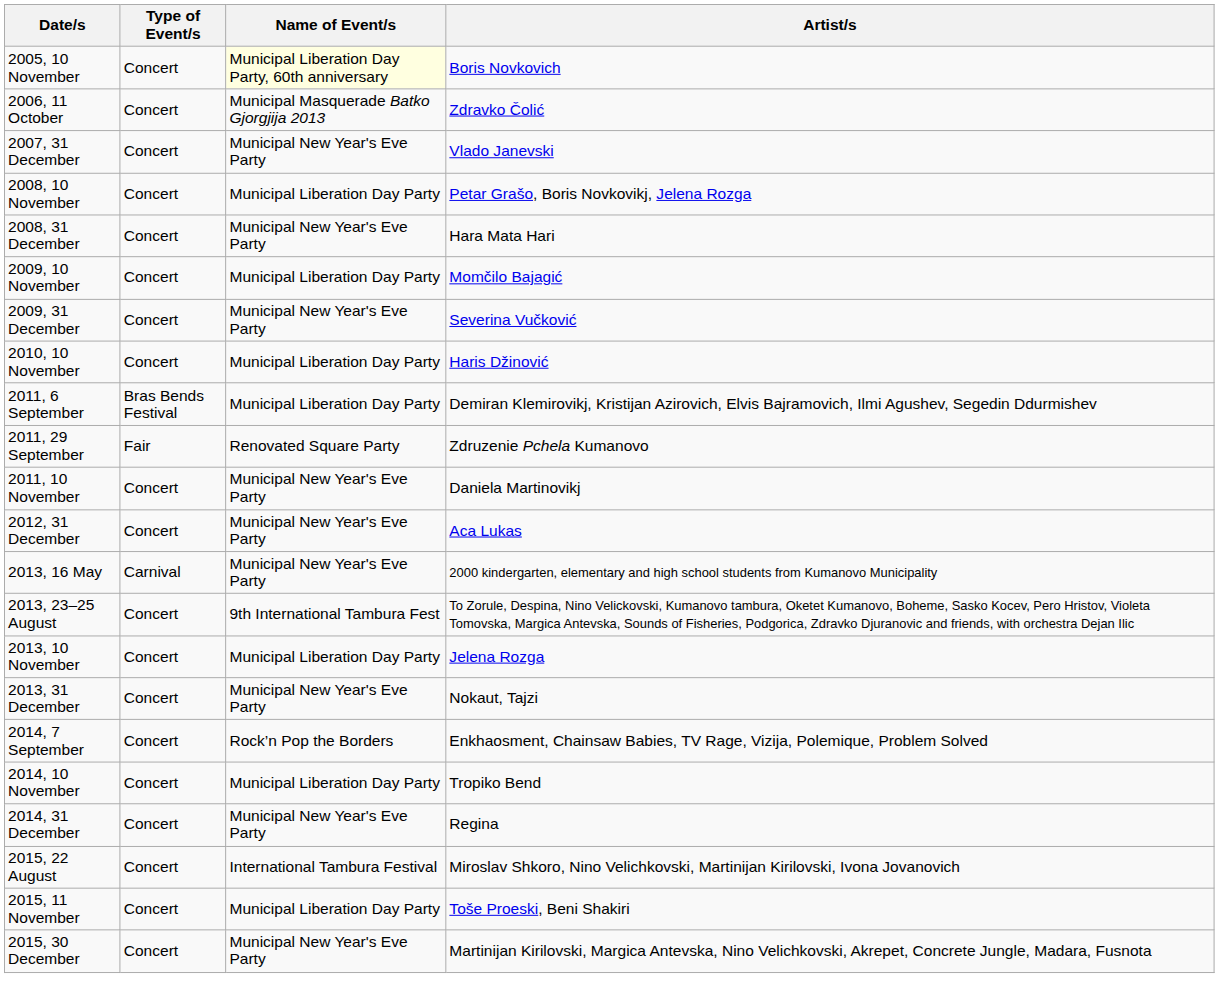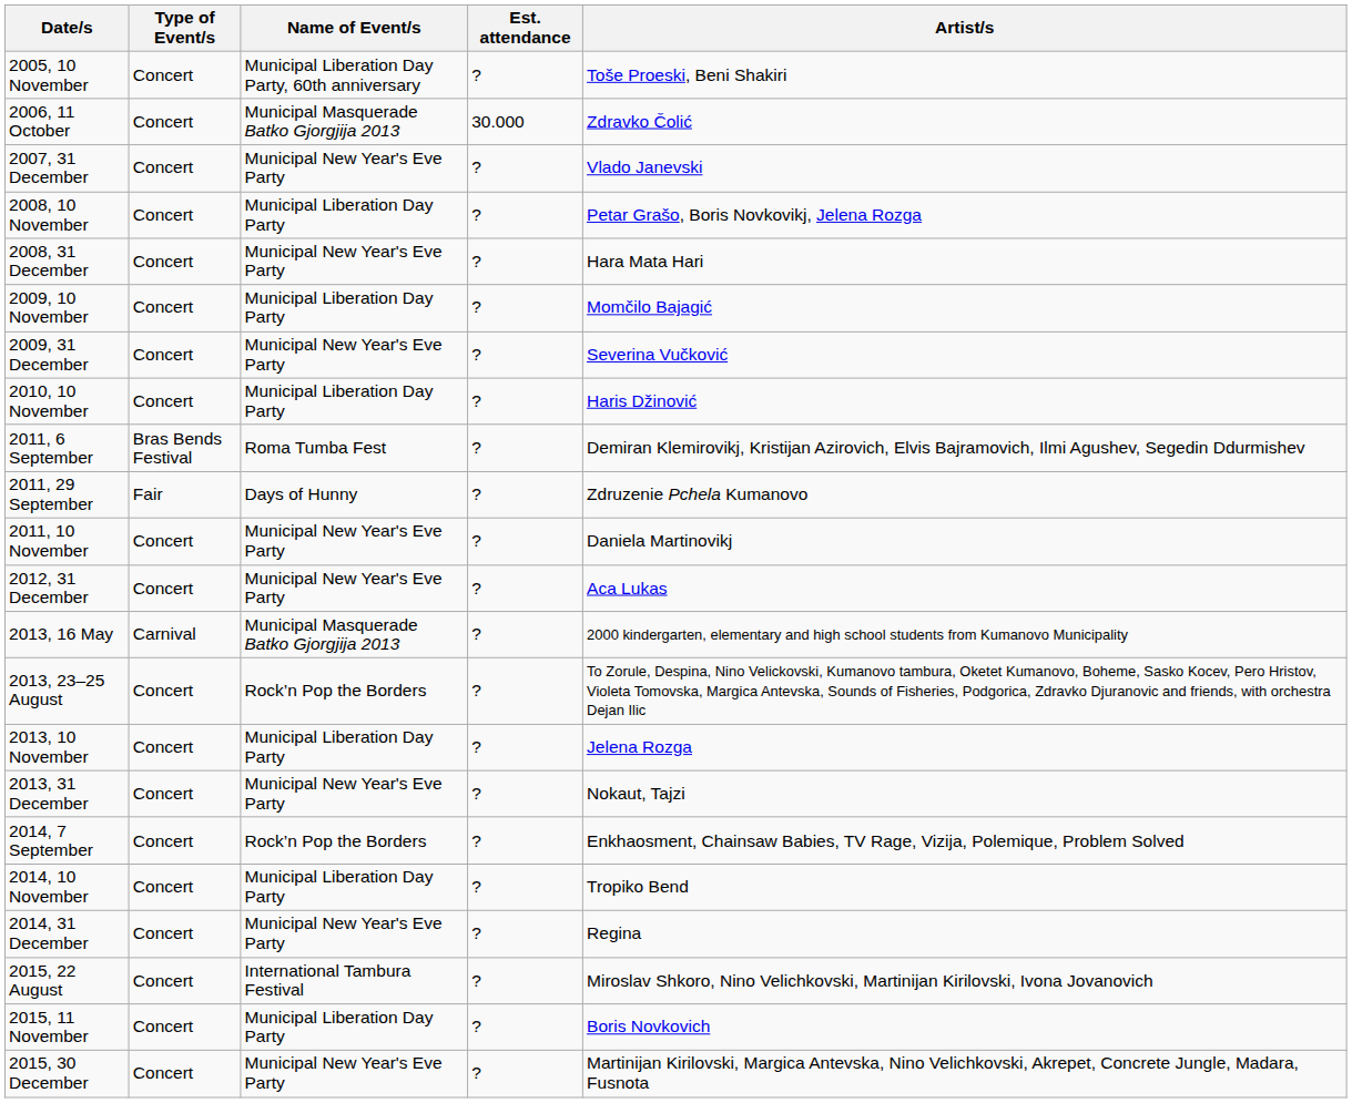+ column: Est. attendance | ? | 30.000 | ? | ? | ? | ? | ? | ? | ? | ? | ? | ? | ? | ? | ? | ? | ? | ? | ? | ? | ? | ?
2005, 10 November | Name of Event/s: lightyellow background -> no background
2005, 10 November | Artist/s: Boris Novkovich -> Toše Proeski, Beni Shakiri
2011, 6 September | Name of Event/s: Municipal Liberation Day Party -> Roma Tumba Fest
2011, 29 September | Name of Event/s: Renovated Square Party -> Days of Hunny
2013, 16 May | Name of Event/s: Municipal New Year's Eve Party -> Municipal Masquerade Batko Gjorgjija 2013
2013, 23–25 August | Name of Event/s: 9th International Tambura Fest -> Rock’n Pop the Borders
2015, 11 November | Artist/s: Toše Proeski, Beni Shakiri -> Boris Novkovich
